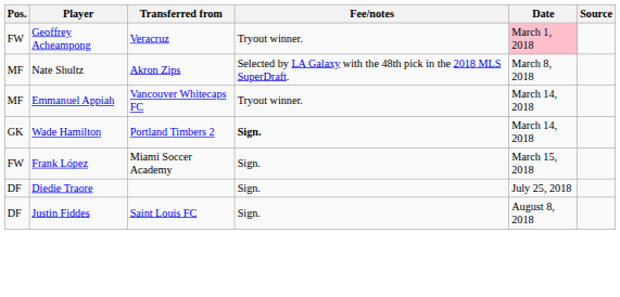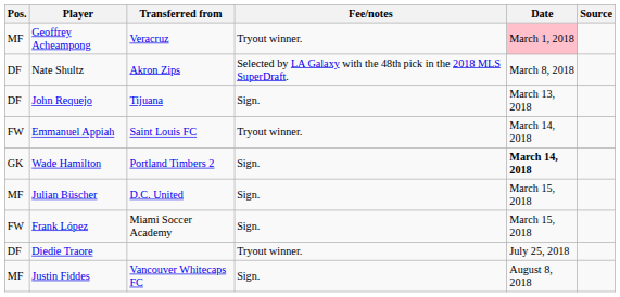Geoffrey Acheampong | Pos.: FW -> MF
Nate Shultz | Pos.: MF -> DF
+ row: DF | John Requejo | Tijuana | Sign. | March 13, 2018
Emmanuel Appiah | Pos.: MF -> FW
Emmanuel Appiah | Transferred from: Vancouver Whitecaps FC -> Saint Louis FC
Wade Hamilton | Fee/notes: bold -> normal
Wade Hamilton | Date: normal -> bold
+ row: MF | Julian Büscher | D.C. United | Sign. | March 15, 2018
Diedie Traore | Fee/notes: Sign. -> Tryout winner.
Justin Fiddes | Pos.: DF -> MF
Justin Fiddes | Transferred from: Saint Louis FC -> Vancouver Whitecaps FC
